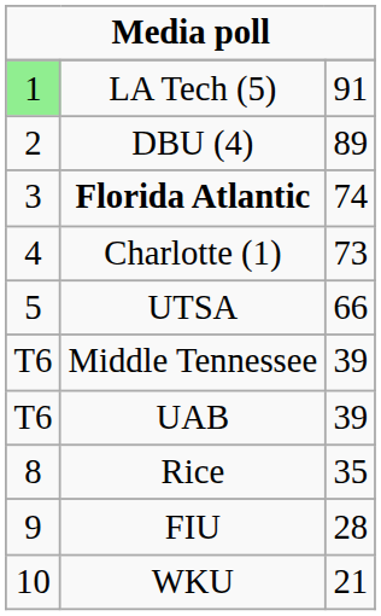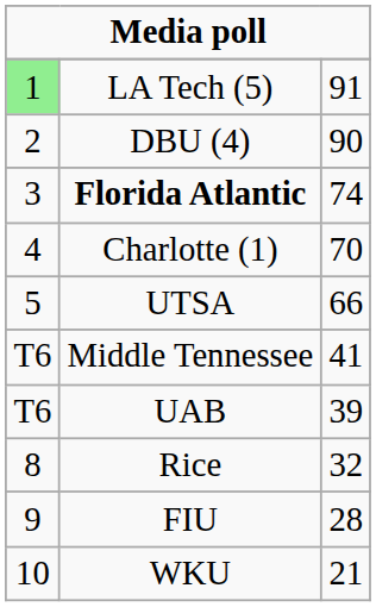DBU (4) | column 3: 89 -> 90
Charlotte (1) | column 3: 73 -> 70
Middle Tennessee | column 3: 39 -> 41
Rice | column 3: 35 -> 32
